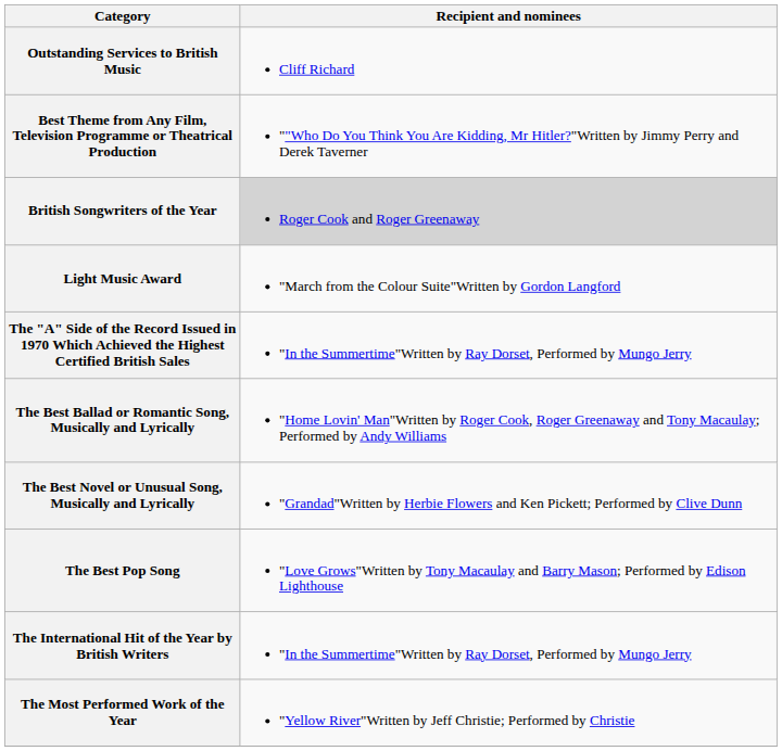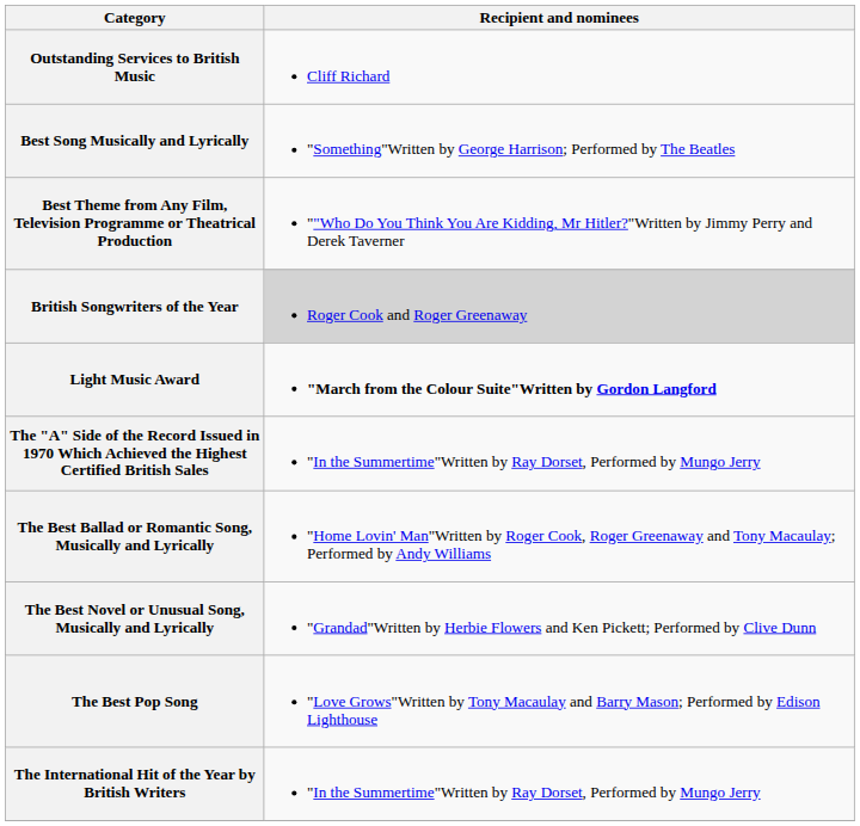+ row: Best Song Musically and Lyrically | "Something"Written by George Harrison; Performed by The Beatles
Light Music Award | Recipient and nominees: normal -> bold
- row: The Most Performed Work of the Year | "Yellow River"Written by Jeff Christie; Performed by Christie
